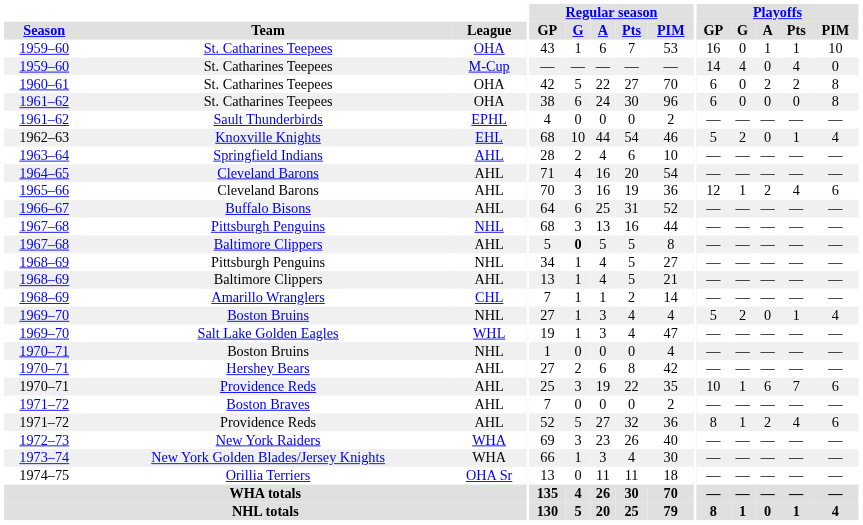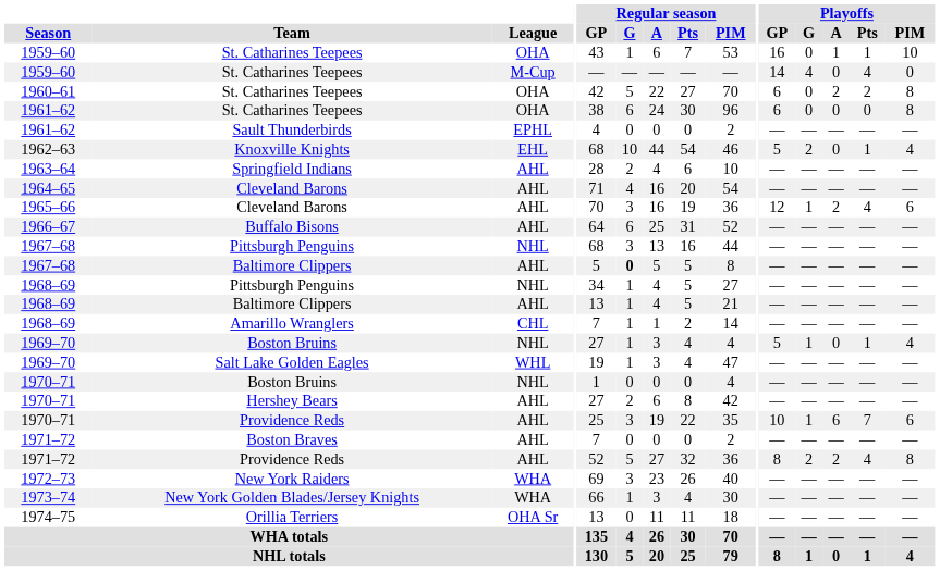1969–70 / Boston Bruins | Playoffs / G: 2 -> 1
1971–72 / Providence Reds | Playoffs / G: 1 -> 2
1971–72 / Providence Reds | Playoffs / PIM: 6 -> 8
